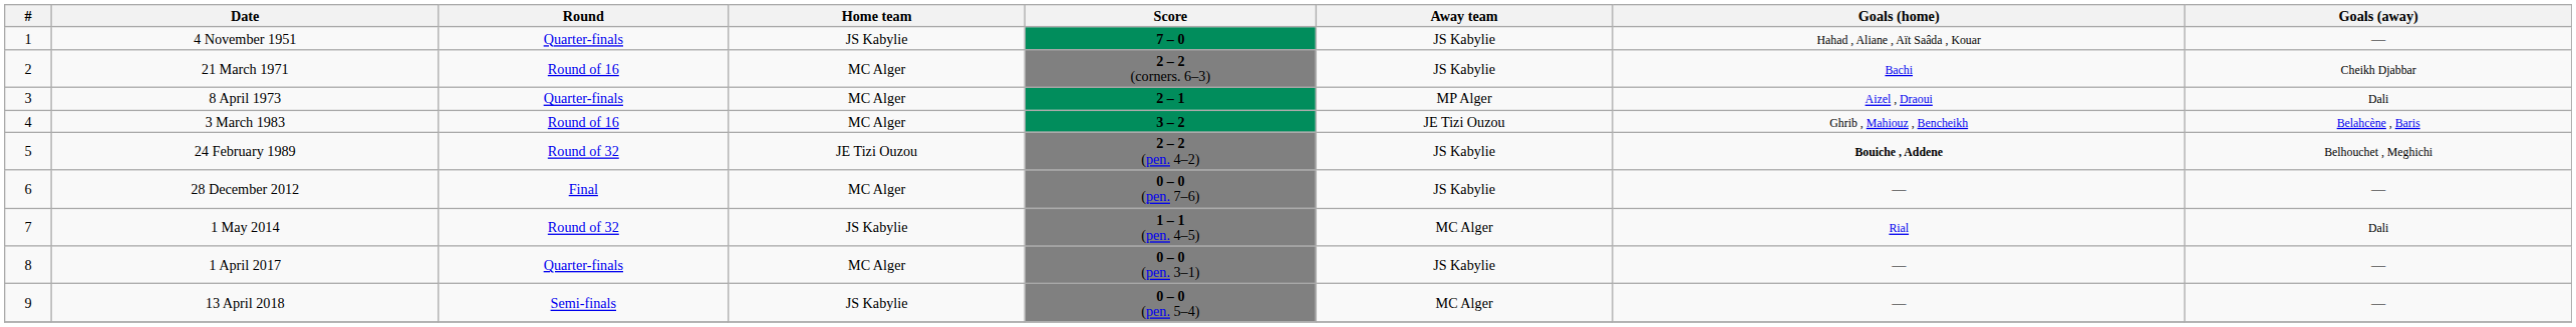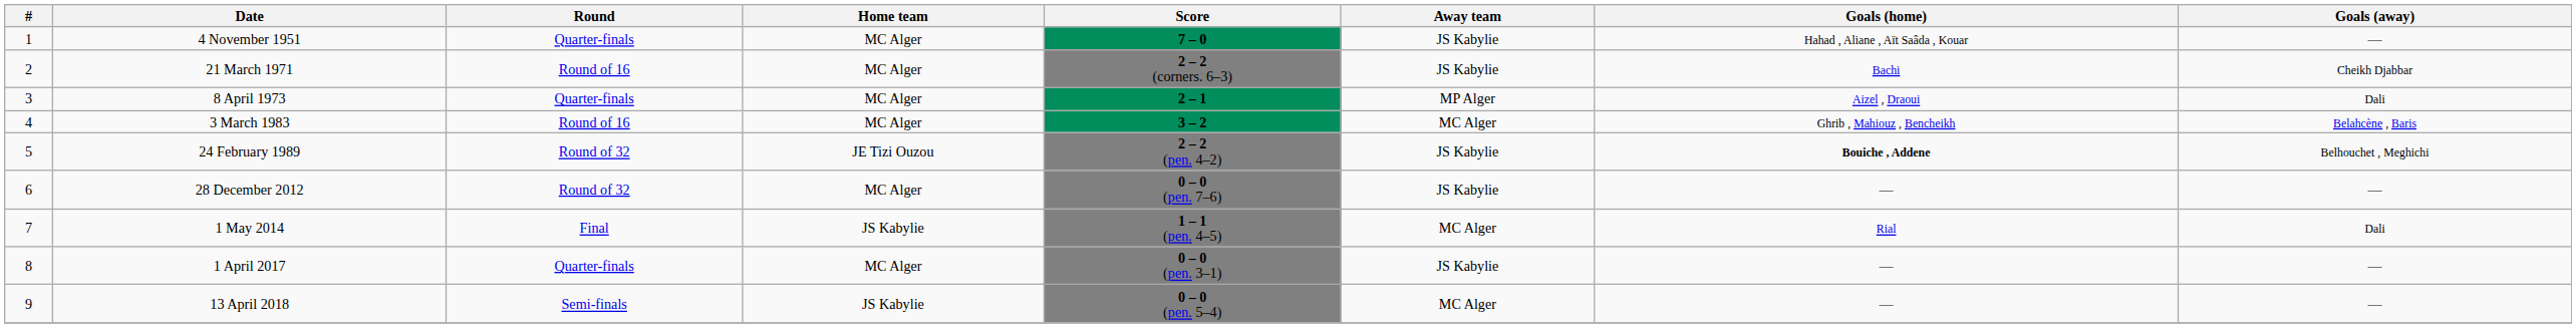4 November 1951 | Home team: JS Kabylie -> MC Alger
3 March 1983 | Away team: JE Tizi Ouzou -> MC Alger
28 December 2012 | Round: Final -> Round of 32
1 May 2014 | Round: Round of 32 -> Final
